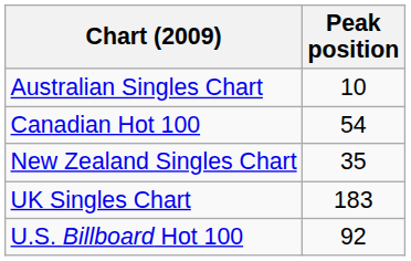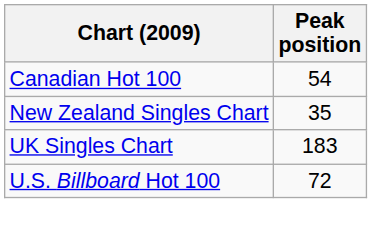- row: Australian Singles Chart | 10
U.S. Billboard Hot 100 | Peak position: 92 -> 72
